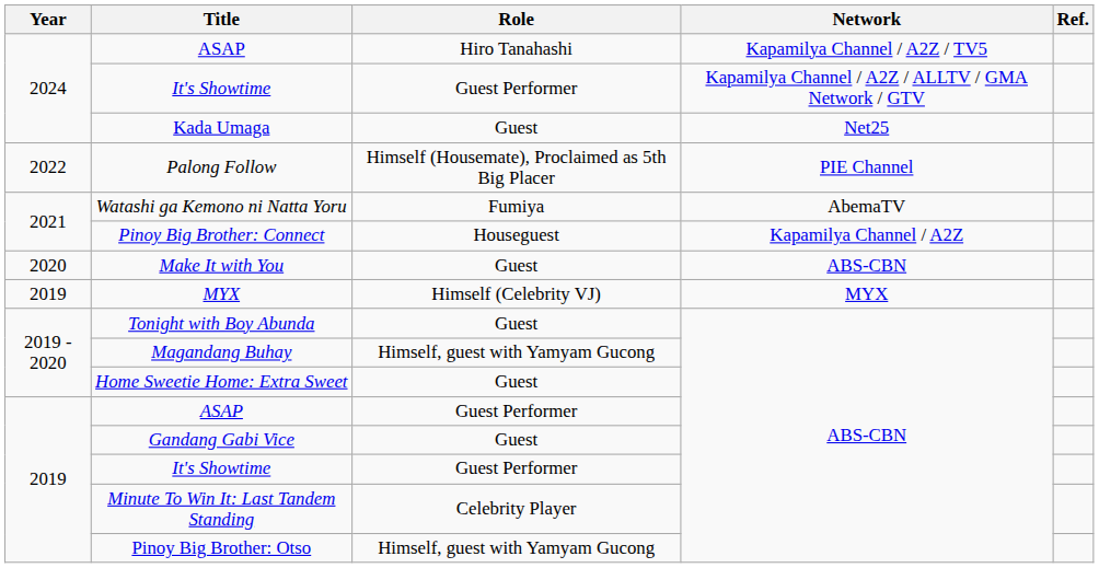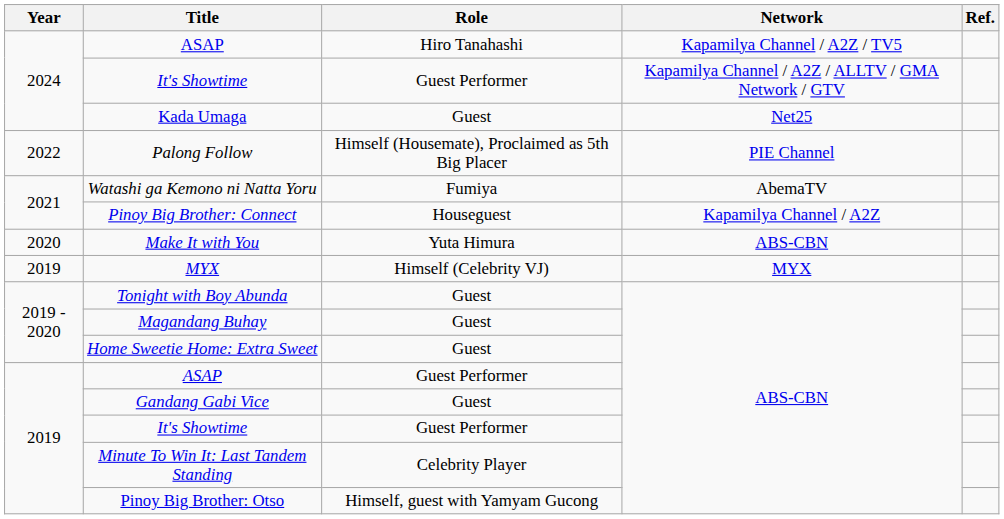Make It with You | Role: Guest -> Yuta Himura
Magandang Buhay | Role: Himself, guest with Yamyam Gucong -> Guest
